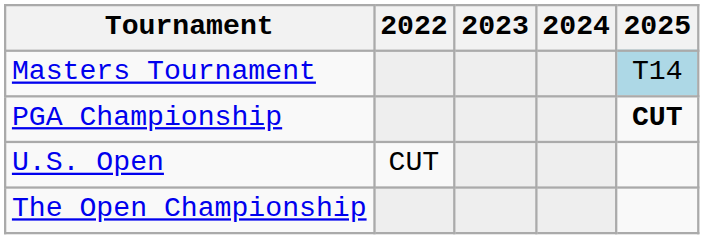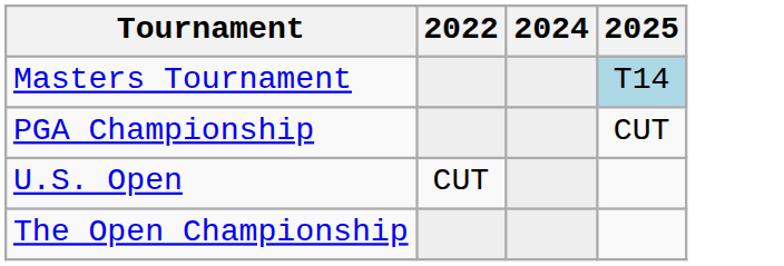- column: 2023
PGA Championship | 2025: bold -> normal
